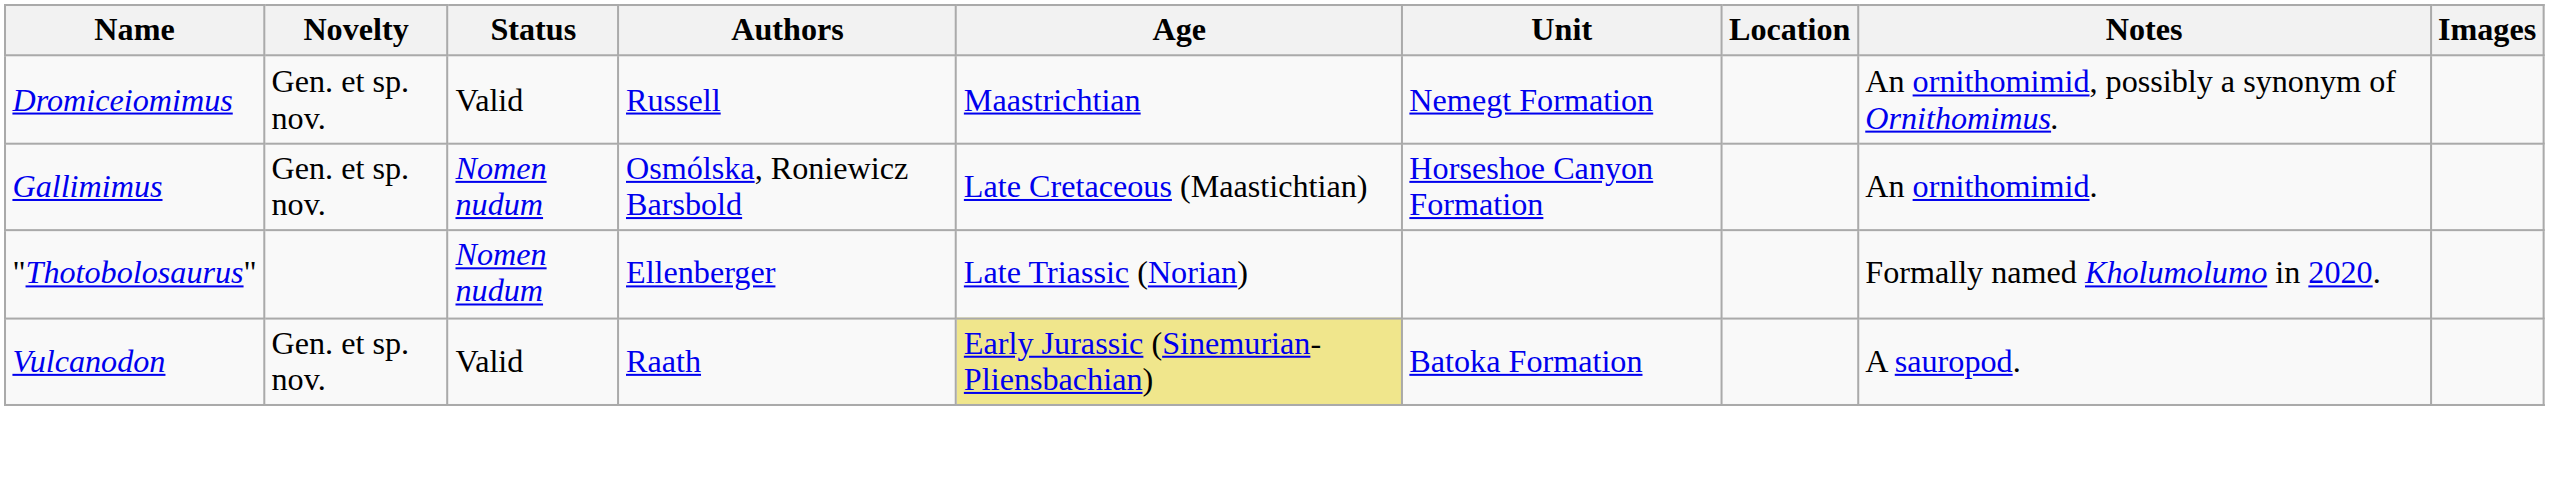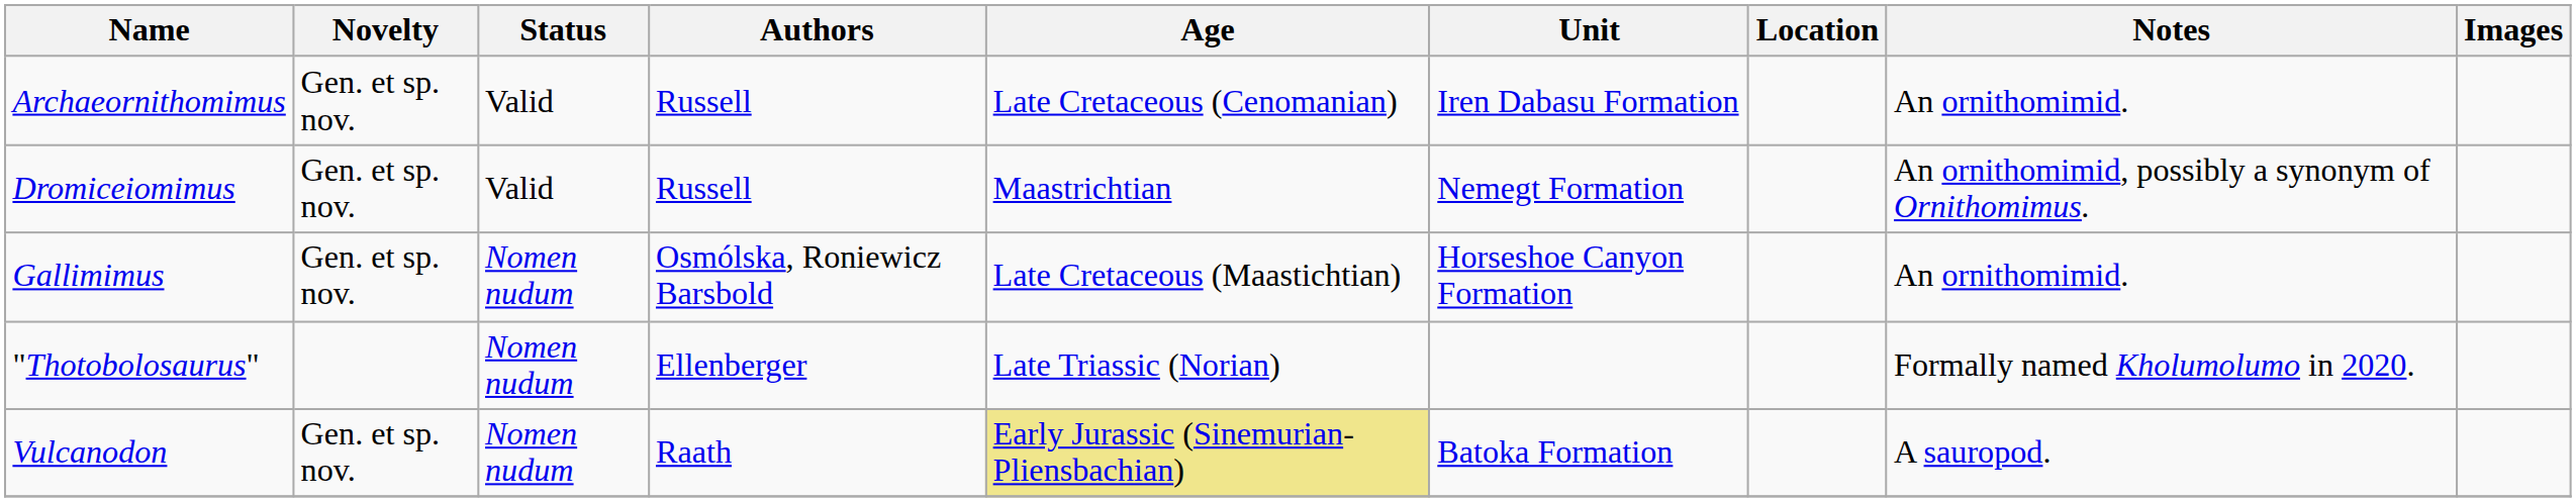+ row: Archaeornithomimus | Gen. et sp. nov. | Valid | Russell | Late Cretaceous (Cenomanian) | Iren Dabasu Formation | An ornithomimid.
Vulcanodon | Status: Valid -> Nomen nudum
